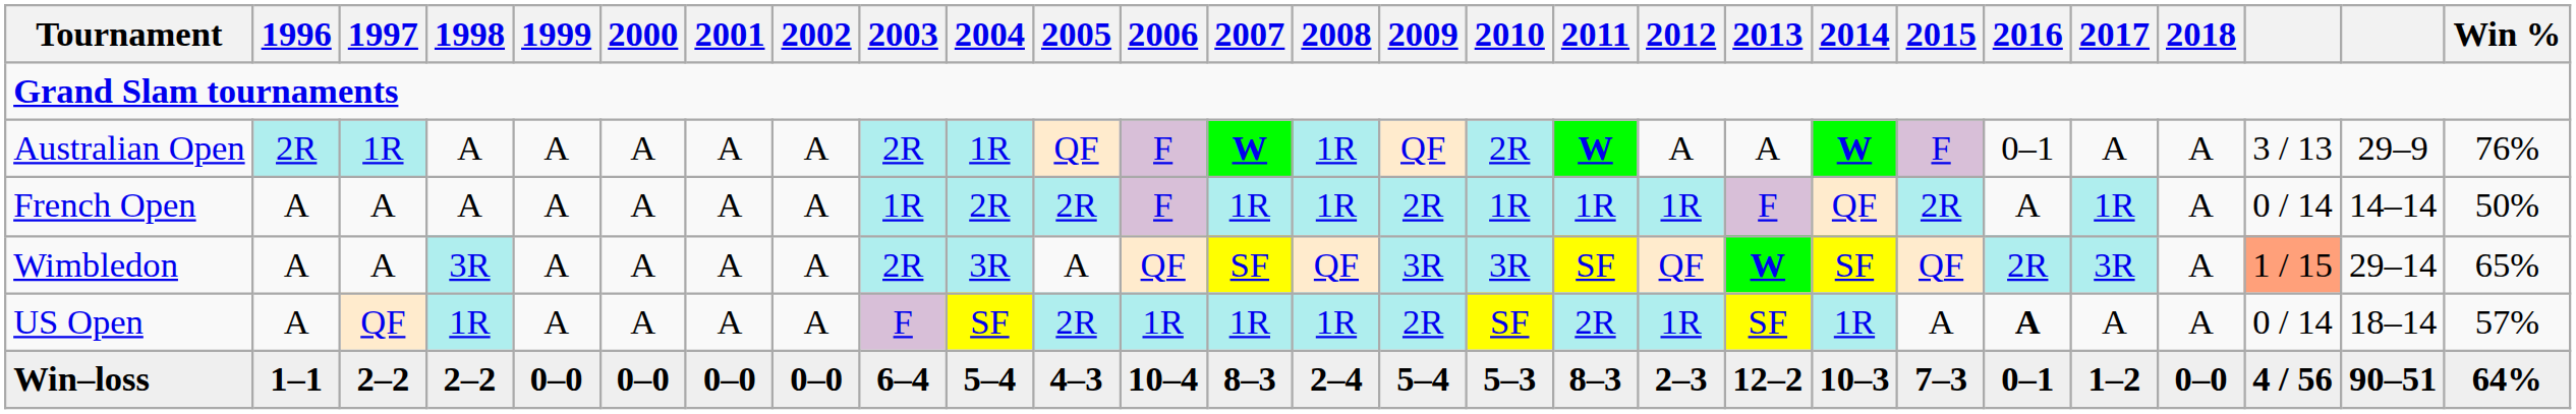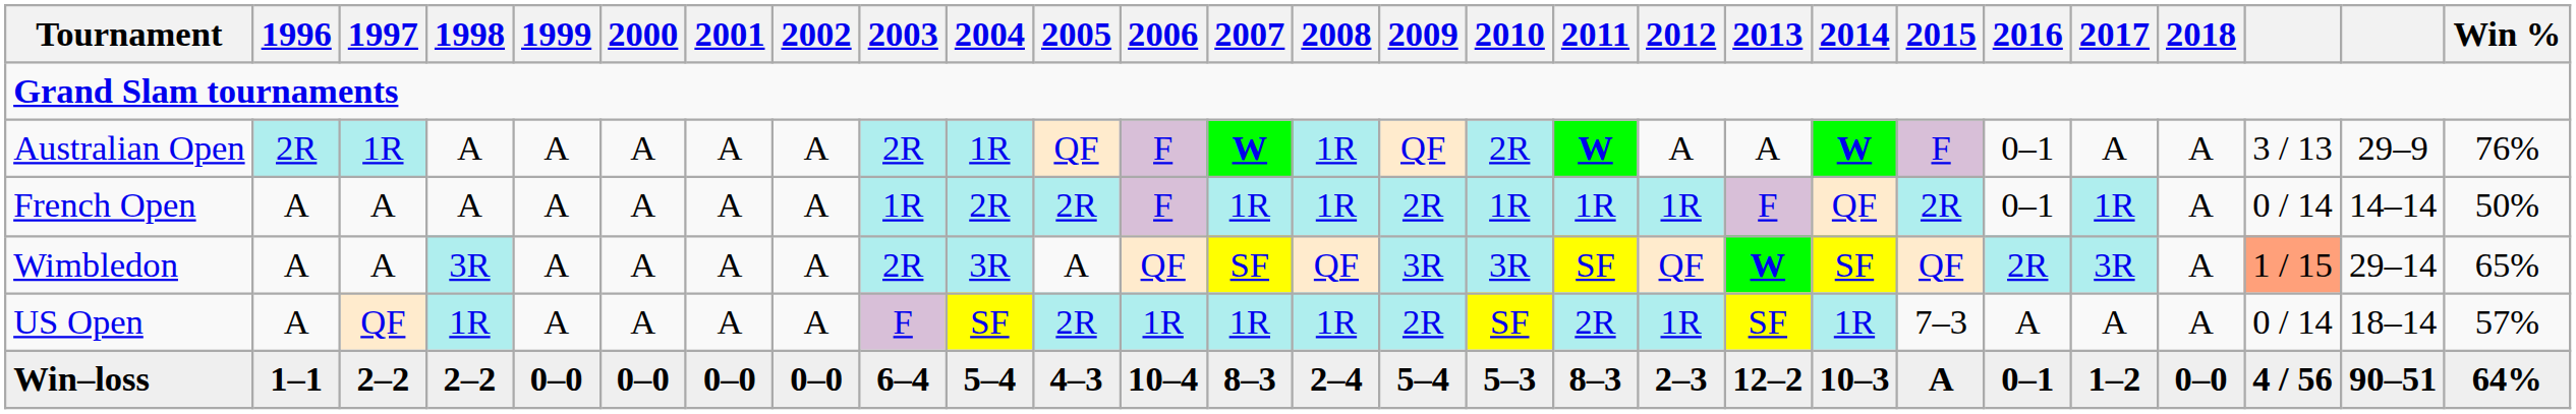French Open | 2016: A -> 0–1
US Open | 2015: A -> 7–3
US Open | 2016: bold -> normal
Win–loss | 2015: 7–3 -> A
